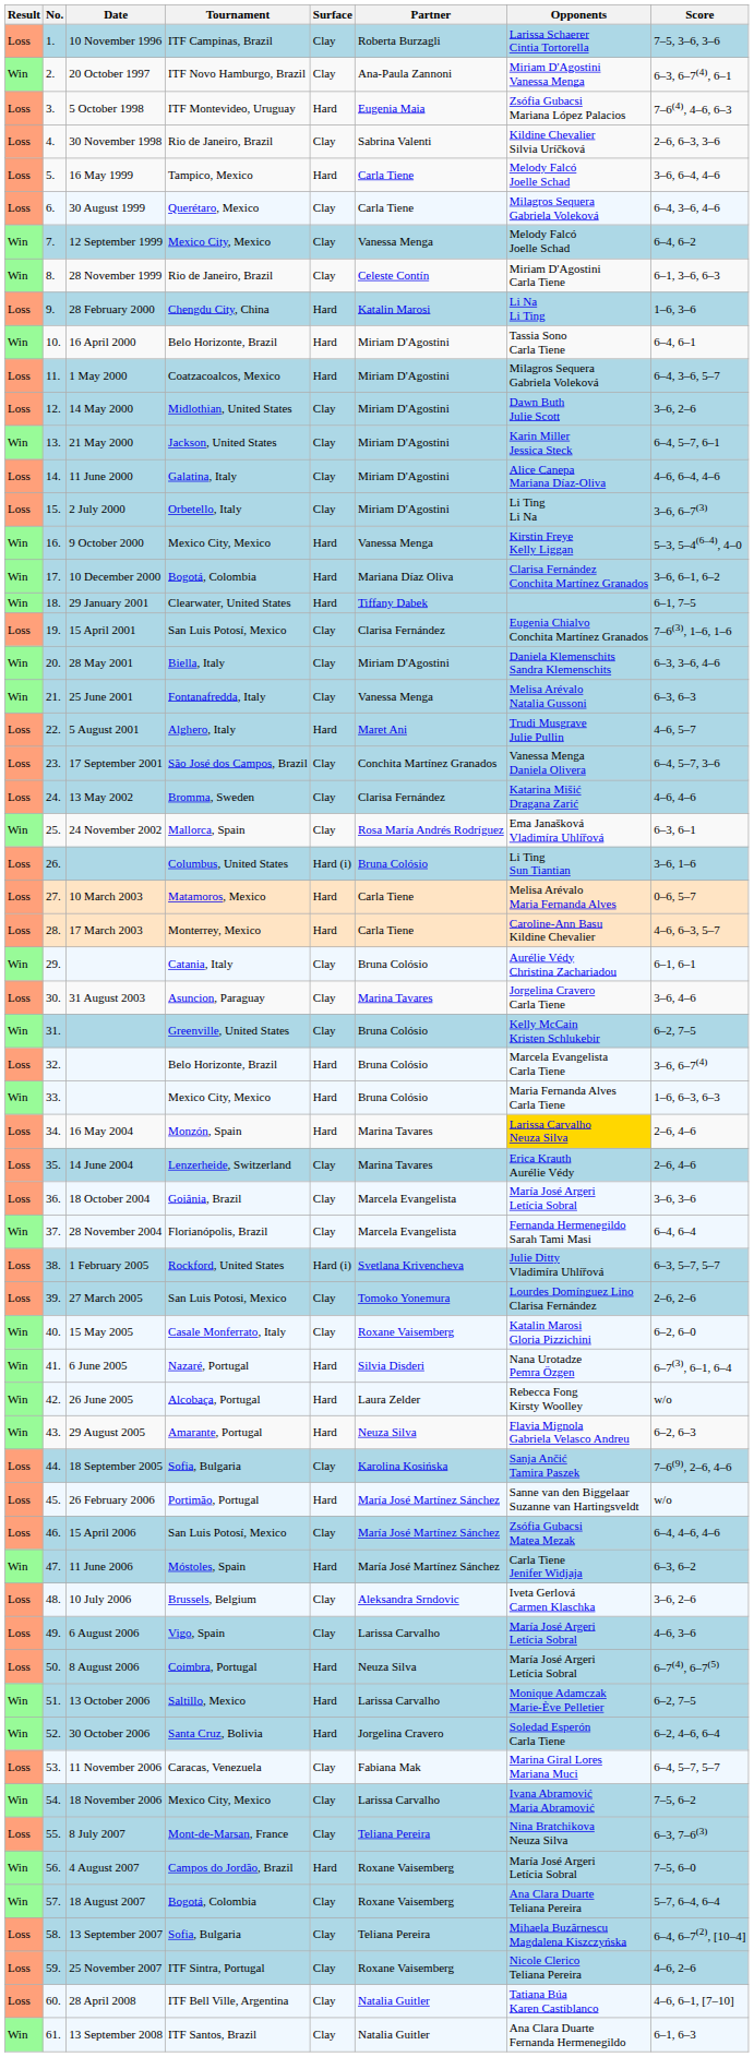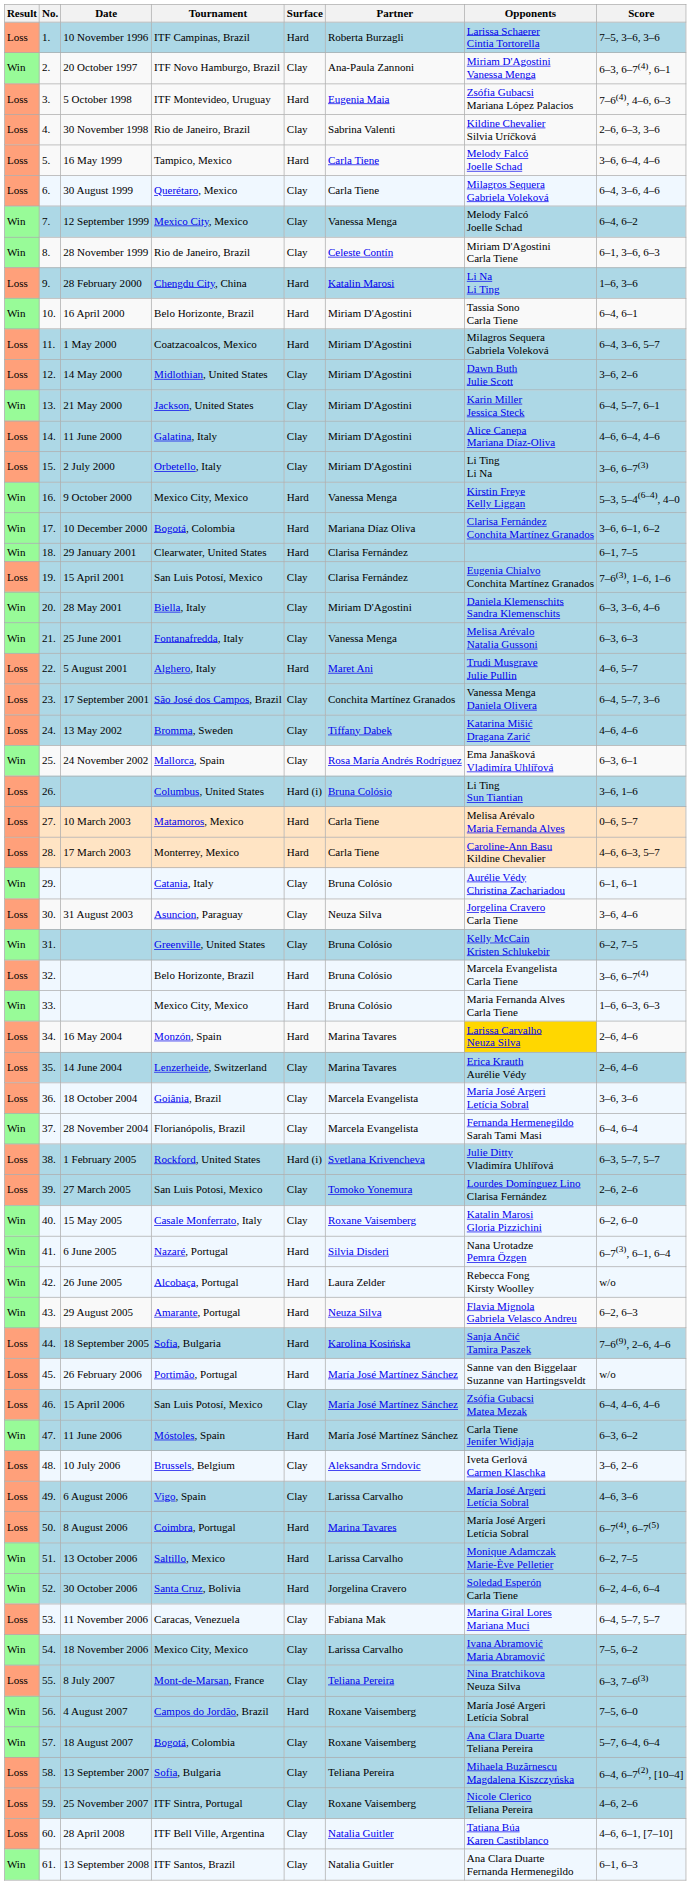10 November 1996 | Surface: Clay -> Hard
29 January 2001 | Partner: Tiffany Dabek -> Clarisa Fernández
13 May 2002 | Partner: Clarisa Fernández -> Tiffany Dabek
31 August 2003 | Partner: Marina Tavares -> Neuza Silva
18 September 2005 | Surface: Clay -> Hard
8 August 2006 | Partner: Neuza Silva -> Marina Tavares
